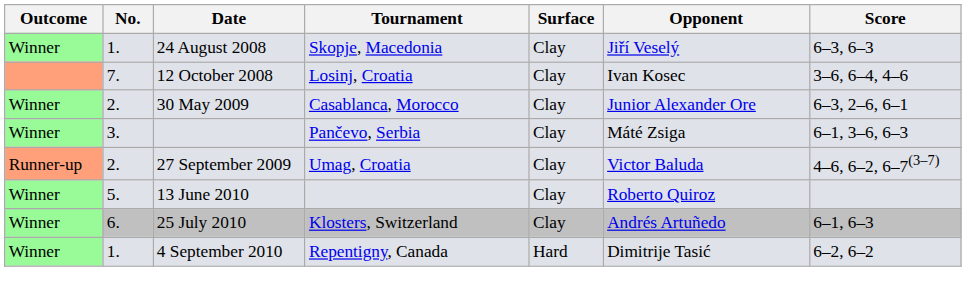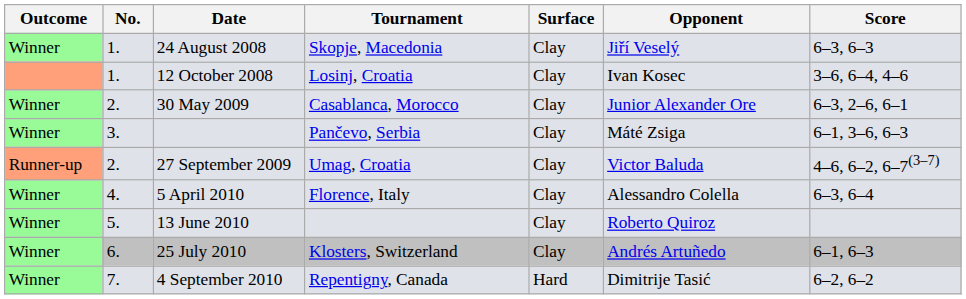12 October 2008 | No.: 7. -> 1.
+ row: Winner | 4. | 5 April 2010 | Florence, Italy | Clay | Alessandro Colella | 6–3, 6–4
4 September 2010 | No.: 1. -> 7.
